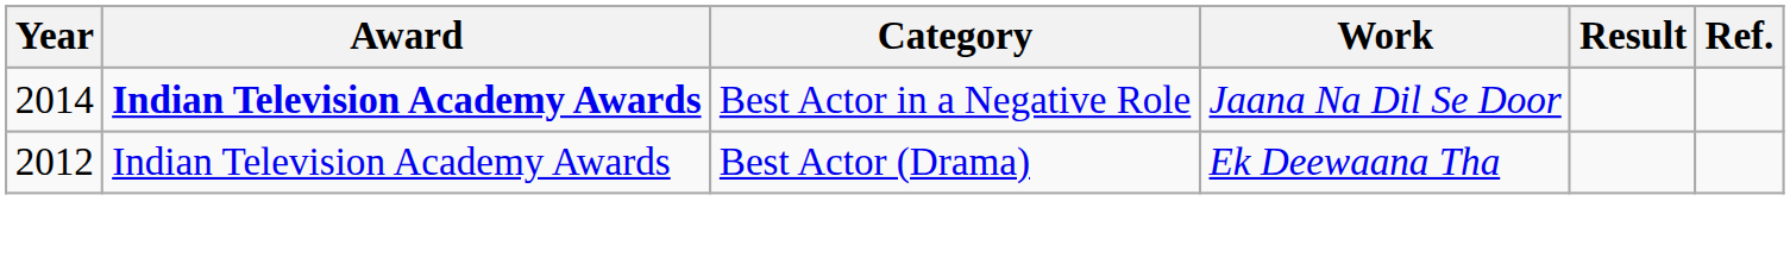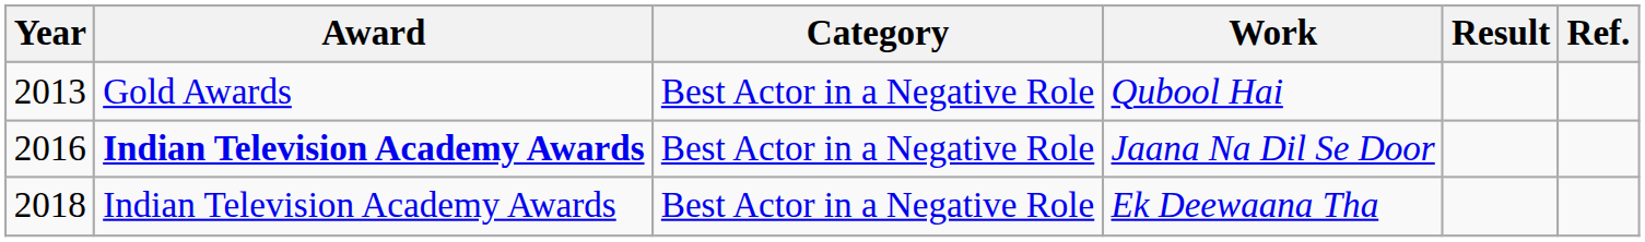+ row: 2013 | Gold Awards | Best Actor in a Negative Role | Qubool Hai
Jaana Na Dil Se Door | Year: 2014 -> 2016
Ek Deewaana Tha | Year: 2012 -> 2018
Ek Deewaana Tha | Category: Best Actor (Drama) -> Best Actor in a Negative Role
